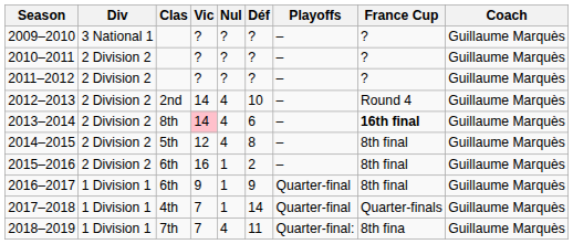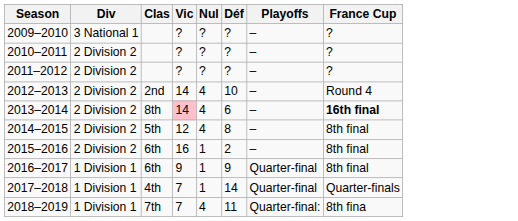- column: Coach | Guillaume Marquès | Guillaume Marquès | Guillaume Marquès | Guillaume Marquès | Guillaume Marquès | Guillaume Marquès | Guillaume Marquès | Guillaume Marquès | Guillaume Marquès | Guillaume Marquès
